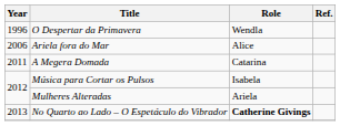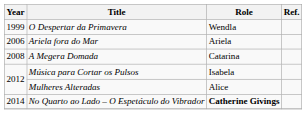O Despertar da Primavera | Year: 1996 -> 1999
Ariela fora do Mar | Role: Alice -> Ariela
A Megera Domada | Year: 2011 -> 2008
Mulheres Alteradas | Role: Ariela -> Alice
No Quarto ao Lado – O Espetáculo do Vibrador | Year: 2013 -> 2014
